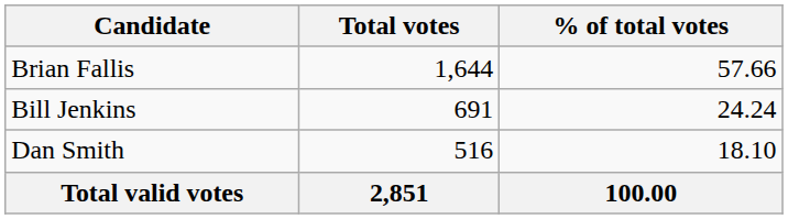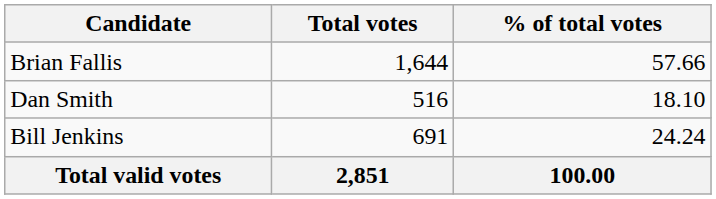rows swapped: Bill Jenkins <-> Dan Smith
